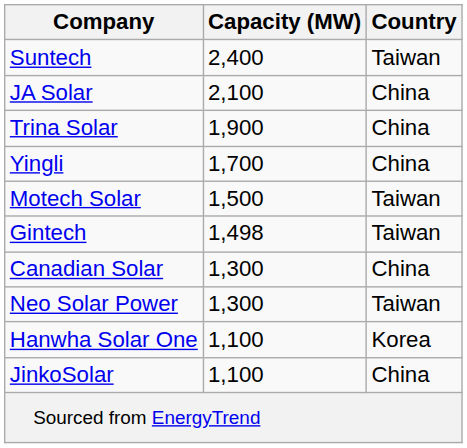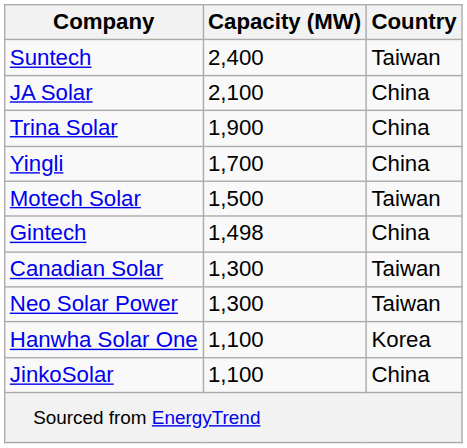Gintech | Country: Taiwan -> China
Canadian Solar | Country: China -> Taiwan
